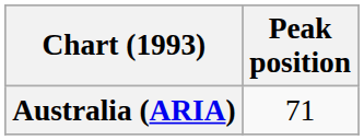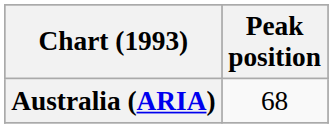Australia (ARIA) | Peak position: 71 -> 68
